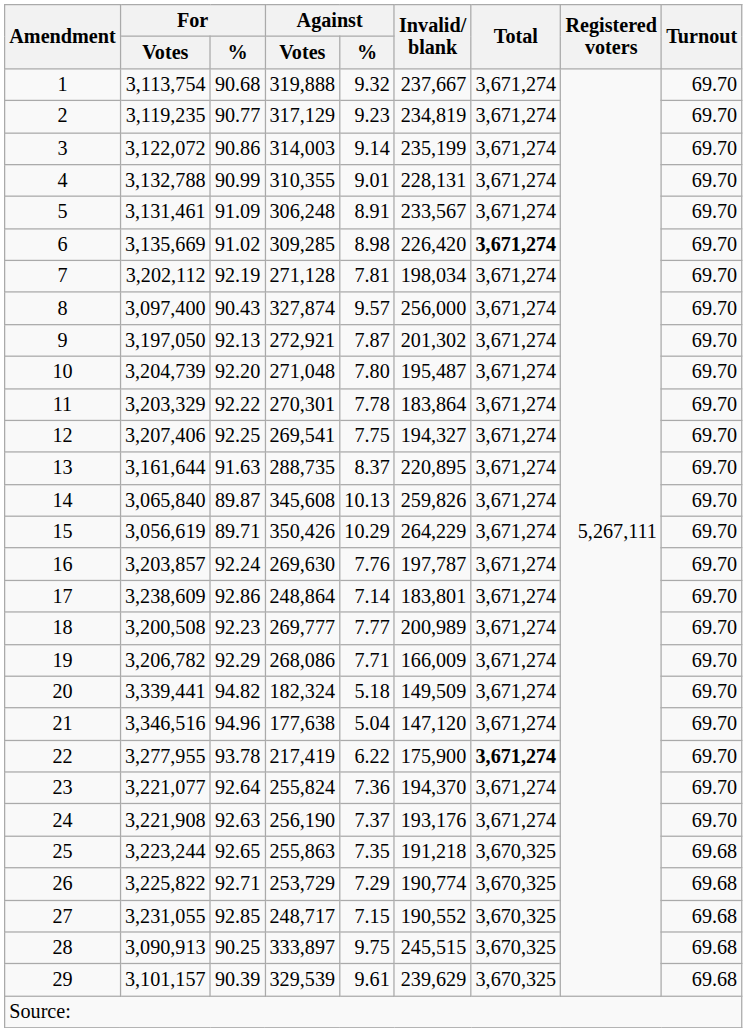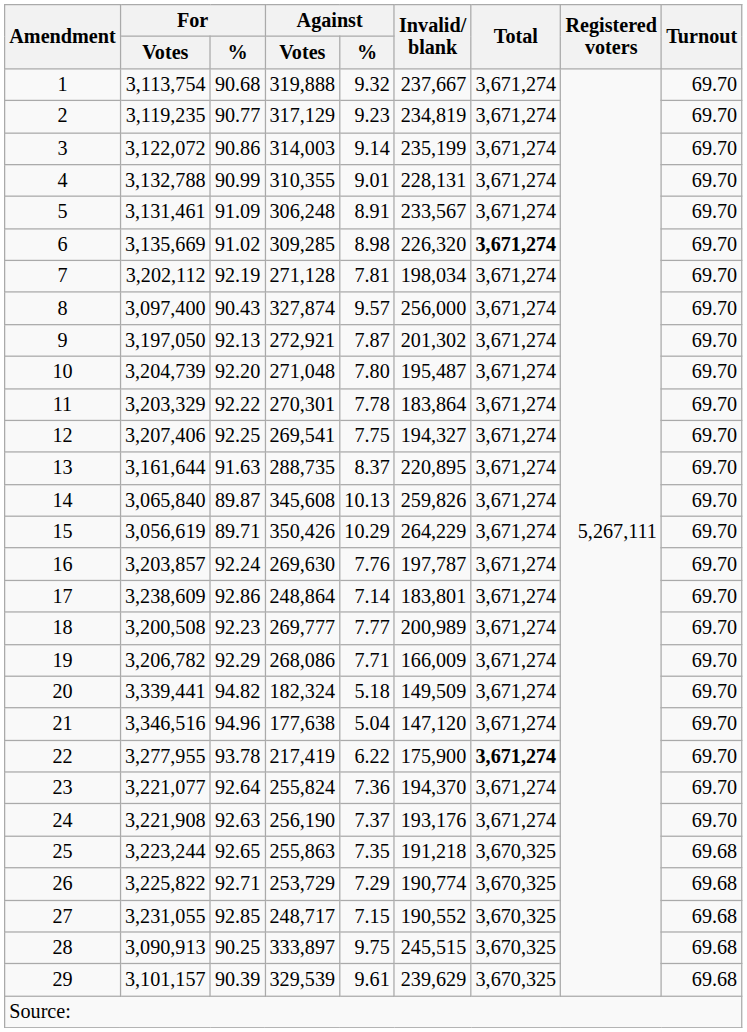6 | Invalid/ blank: 226,420 -> 226,320
